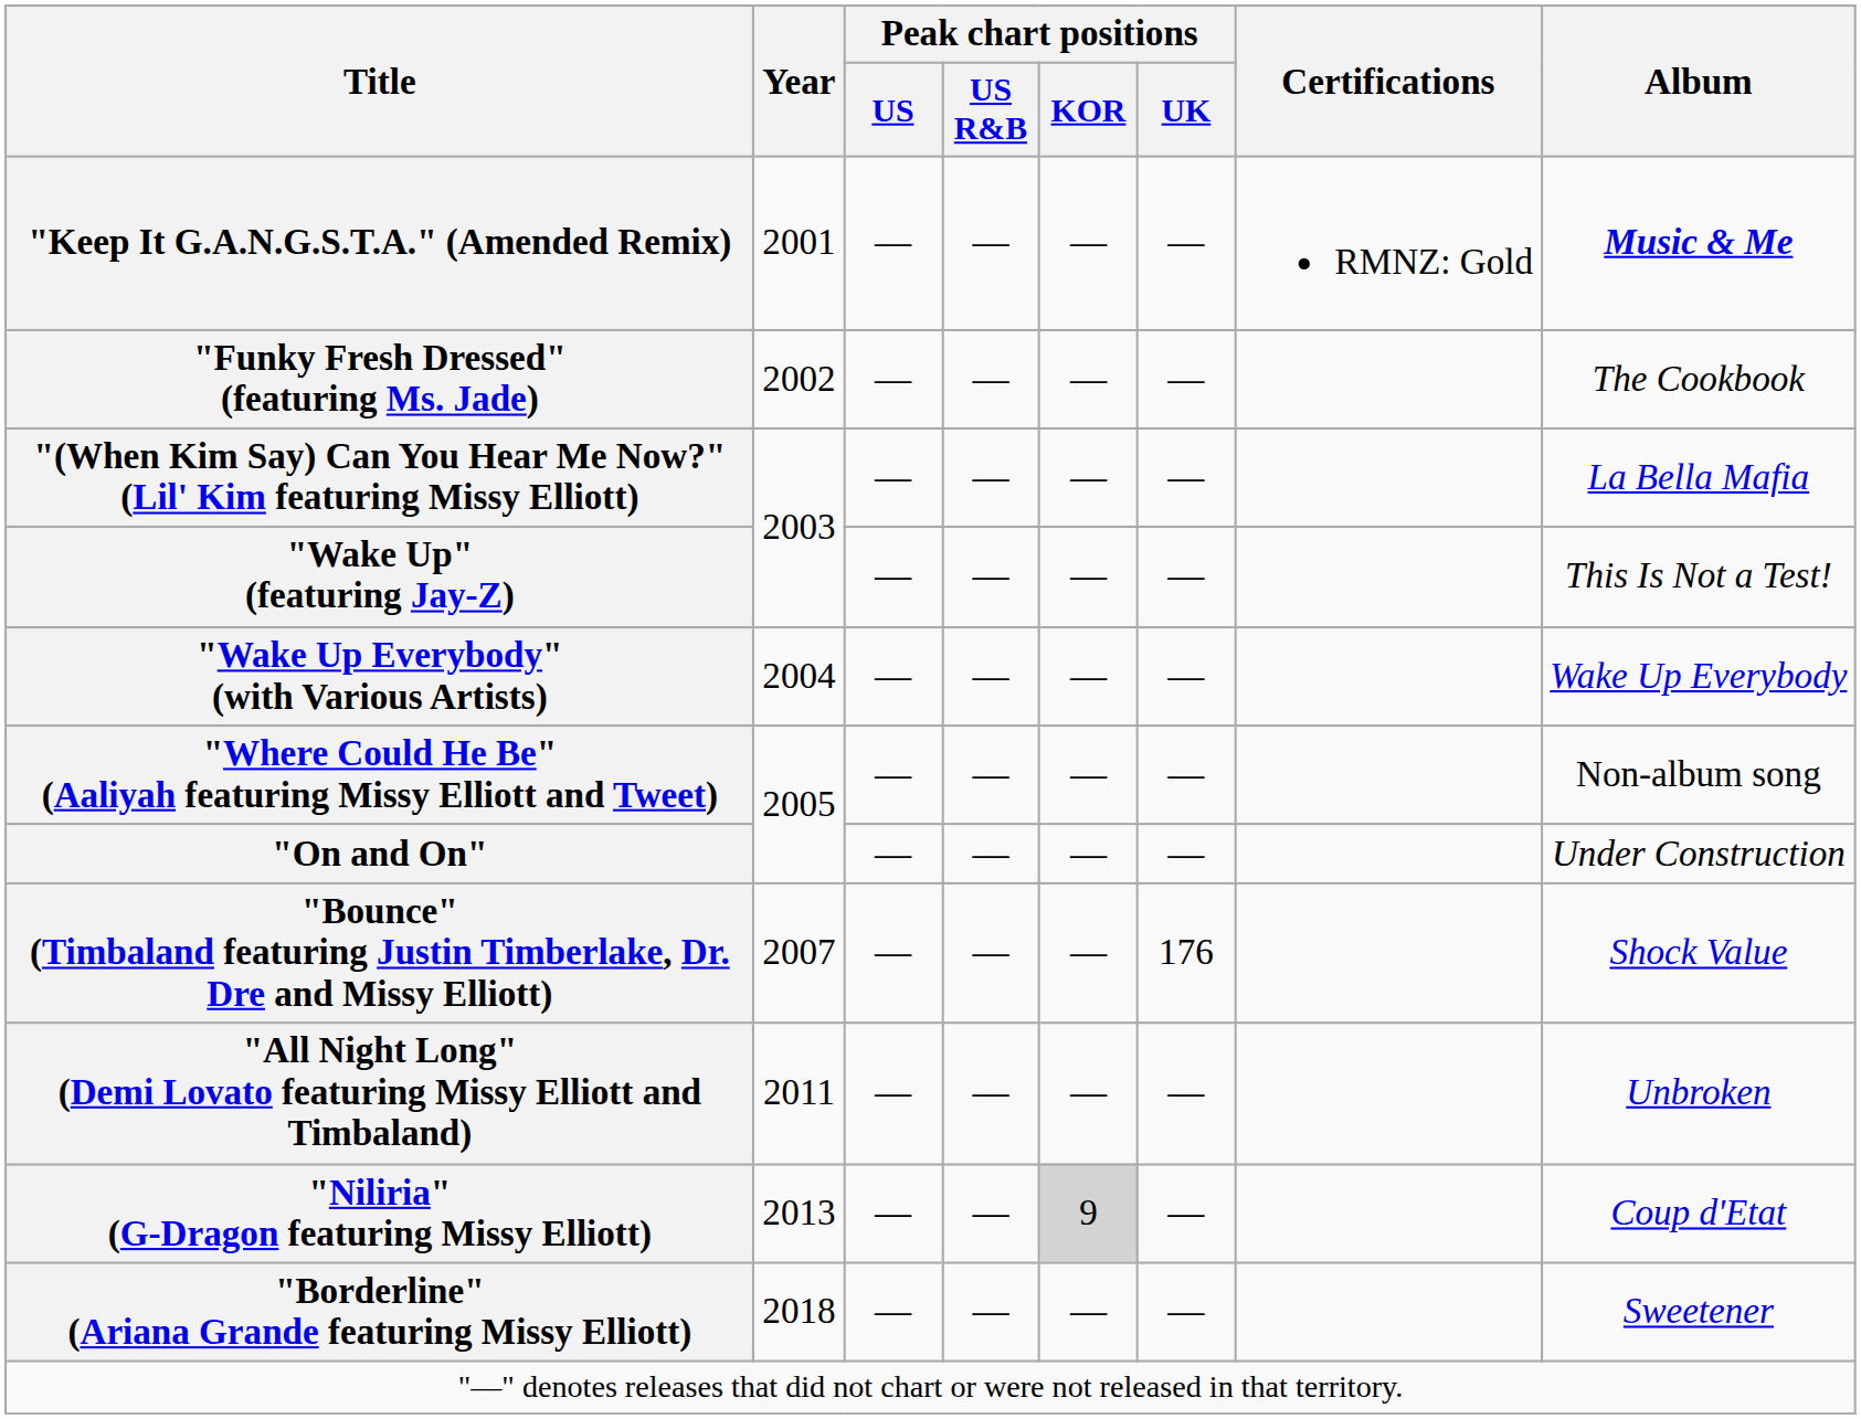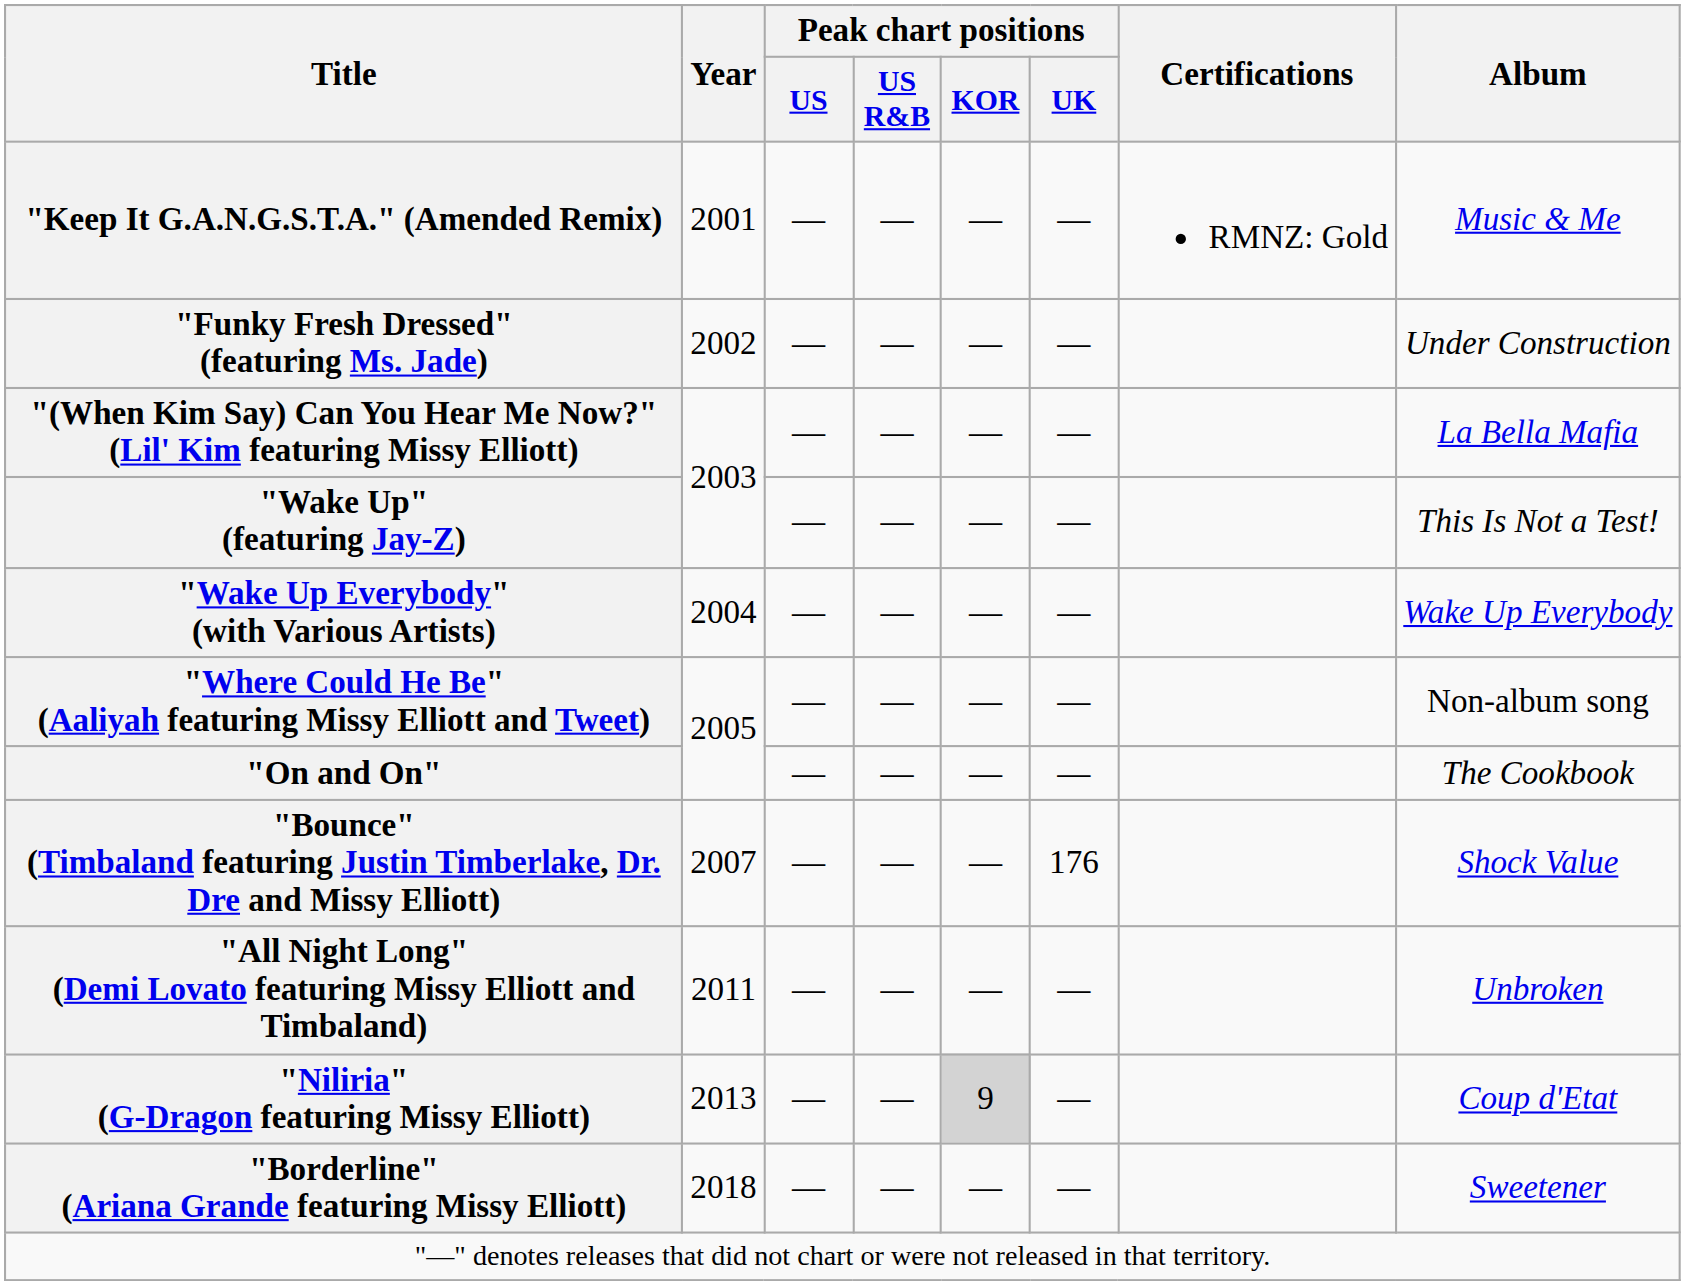"Keep It G.A.N.G.S.T.A." (Amended Remix) | Album: bold -> normal
"Funky Fresh Dressed" (featuring Ms. Jade) | Album: The Cookbook -> Under Construction
"On and On" | Album: Under Construction -> The Cookbook
